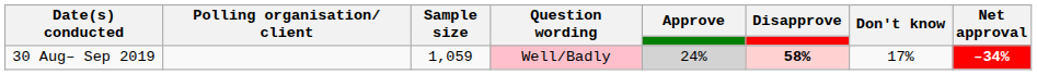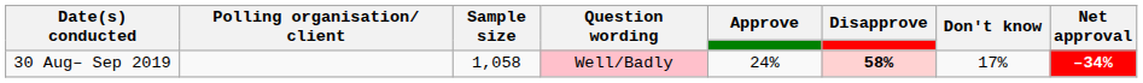30 Aug– Sep 2019 | Sample size: 1,059 -> 1,058
30 Aug– Sep 2019 | Approve: lightgrey background -> no background
